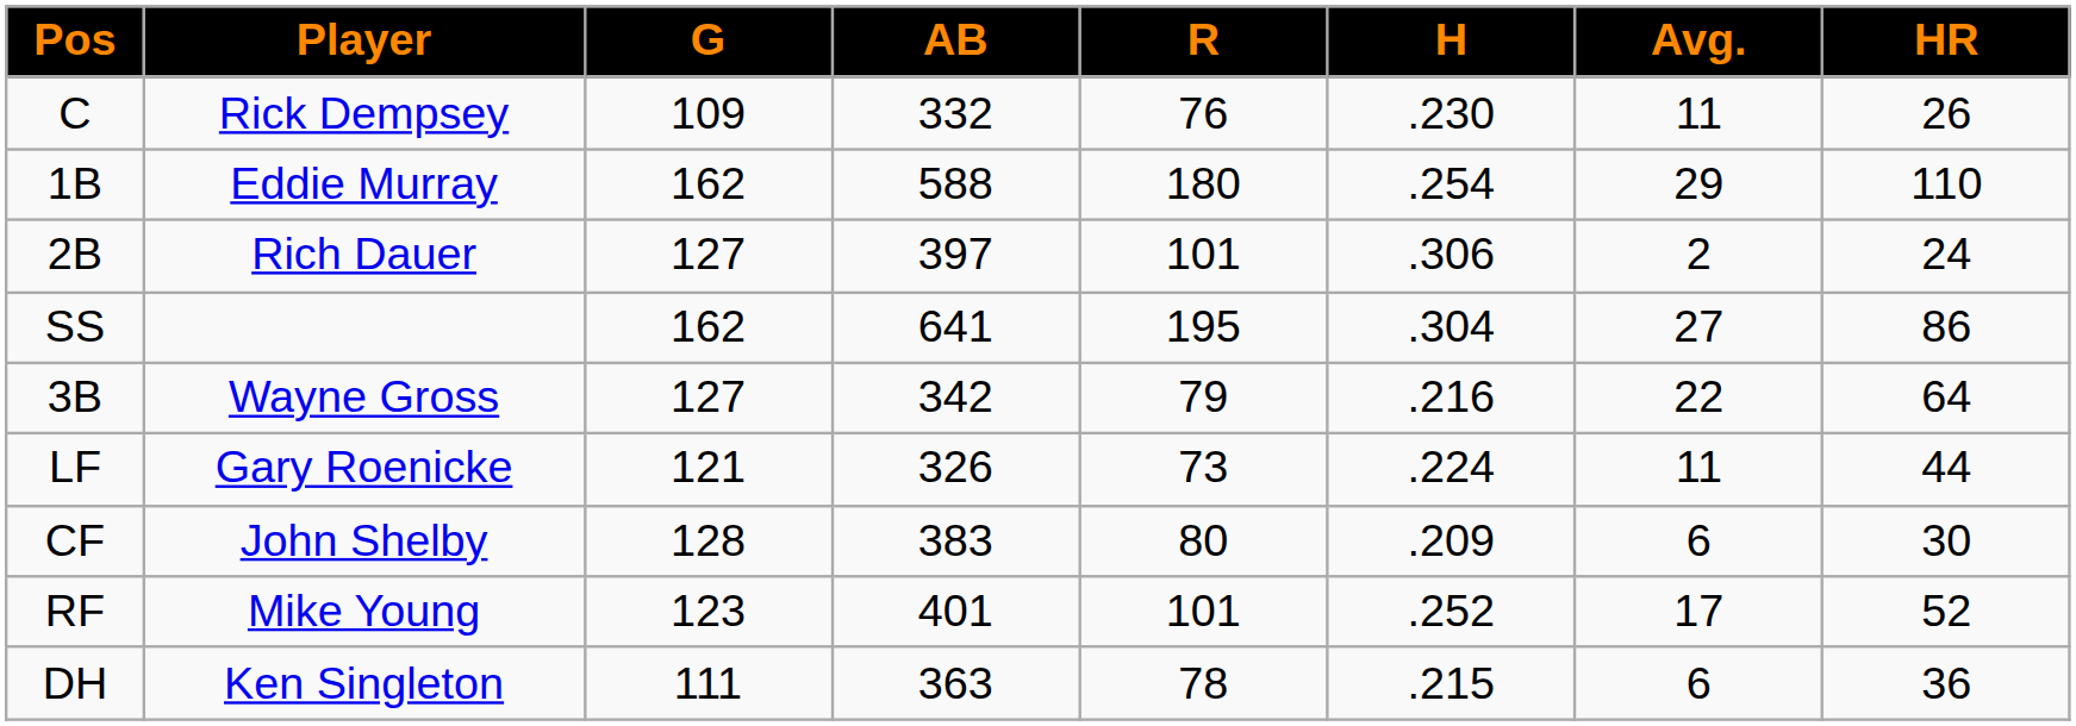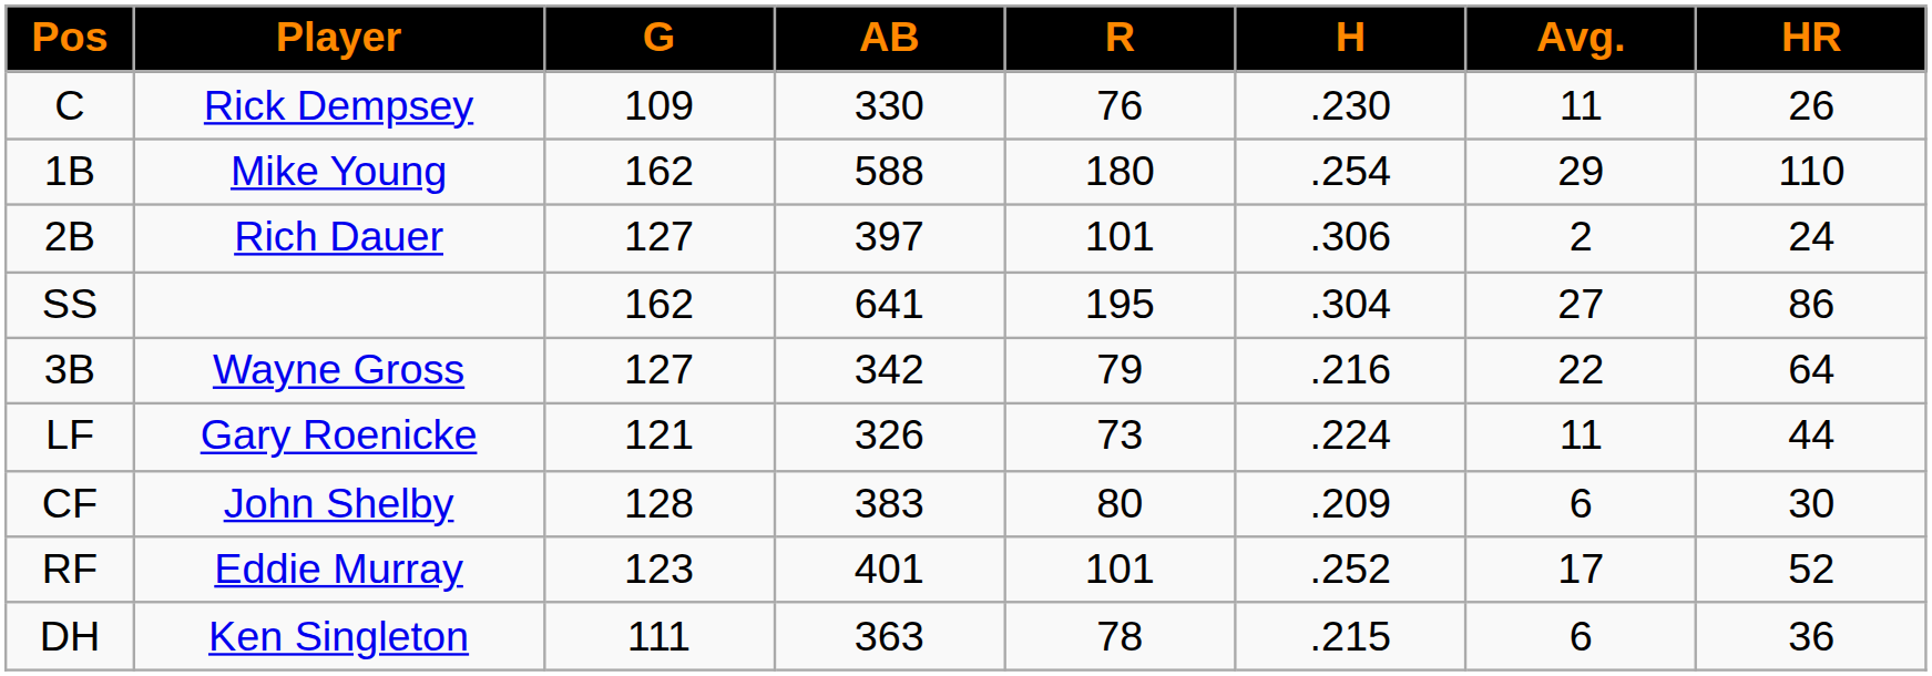C | AB: 332 -> 330
1B | Player: Eddie Murray -> Mike Young
RF | Player: Mike Young -> Eddie Murray
